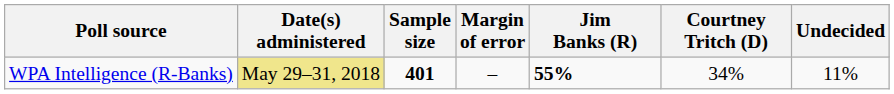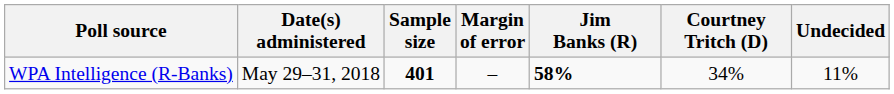WPA Intelligence (R-Banks) | Date(s) administered: khaki background -> no background
WPA Intelligence (R-Banks) | Jim Banks (R): 55% -> 58%
